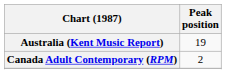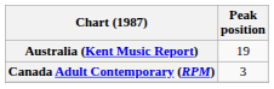Canada Adult Contemporary (RPM) | Peak position: 2 -> 3
